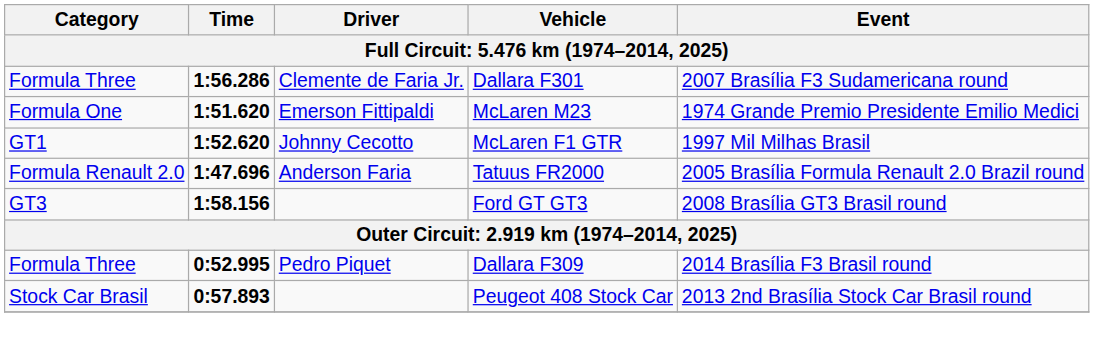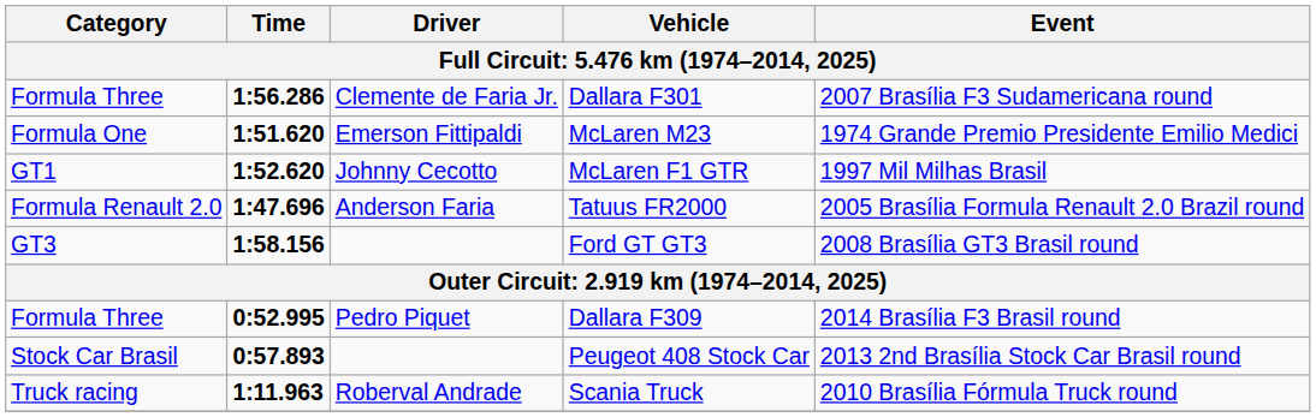+ row: Truck racing | 1:11.963 | Roberval Andrade | Scania Truck | 2010 Brasília Fórmula Truck round
